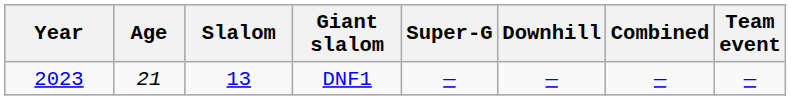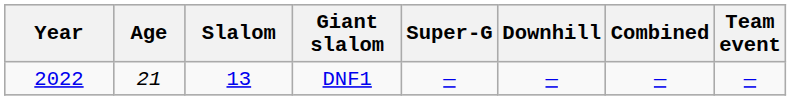DNF1 | Year: 2023 -> 2022
